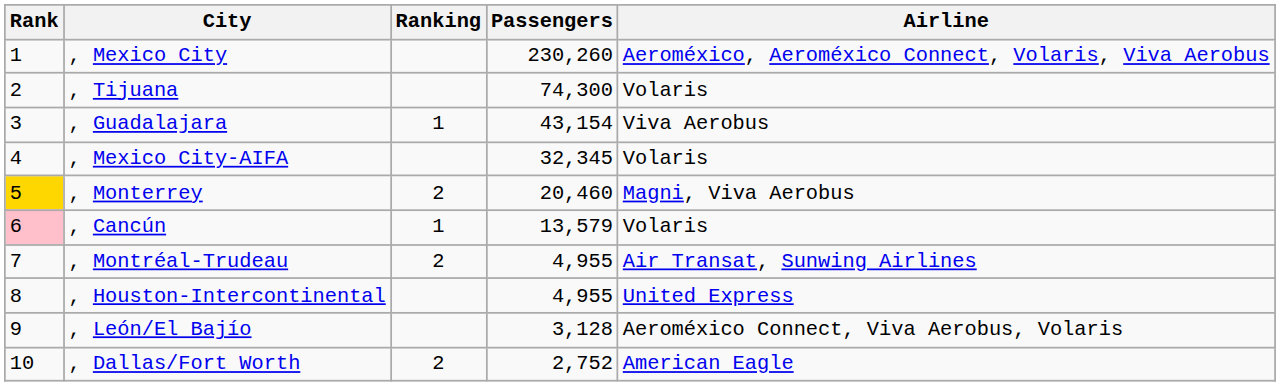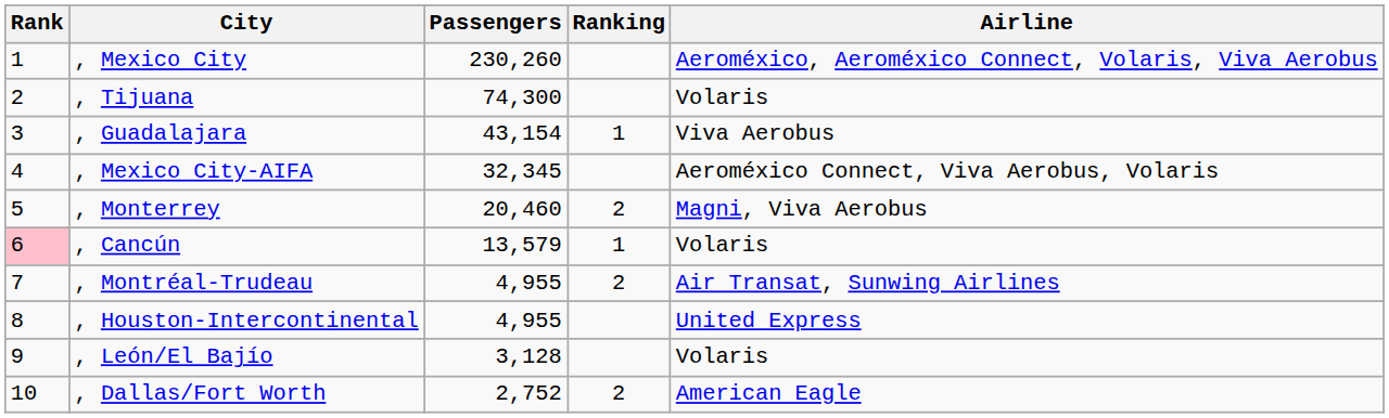columns swapped: Passengers <-> Ranking
, Mexico City-AIFA | Airline: Volaris -> Aeroméxico Connect, Viva Aerobus, Volaris
, Monterrey | Rank: gold background -> no background
, León/El Bajío | Airline: Aeroméxico Connect, Viva Aerobus, Volaris -> Volaris
